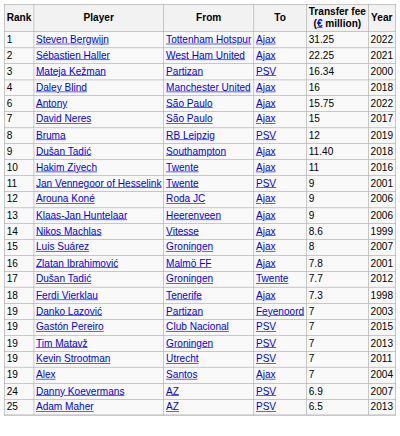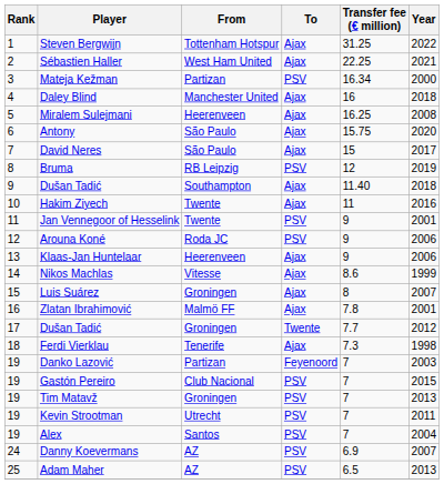+ row: 5 | Miralem Sulejmani | Heerenveen | Ajax | 16.25 | 2008
Antony | Year: 2022 -> 2020
Arouna Koné | To: Ajax -> PSV
Alex | To: Ajax -> PSV
